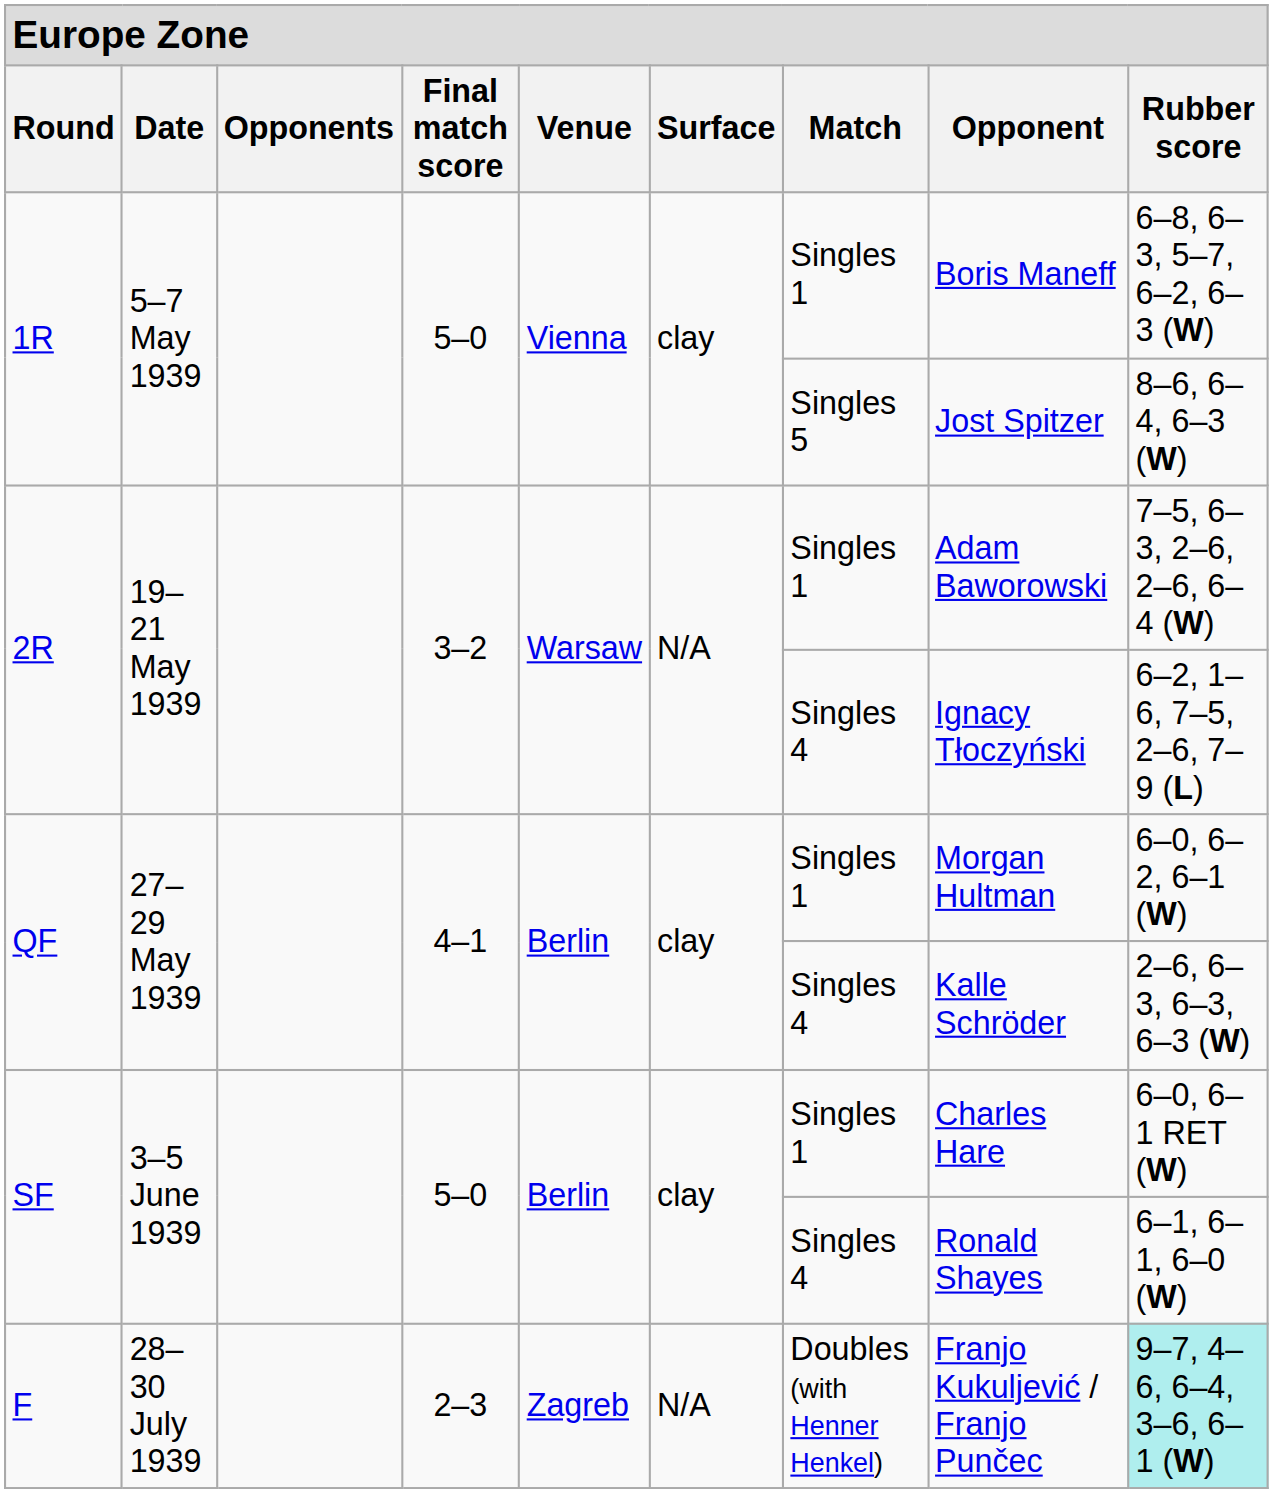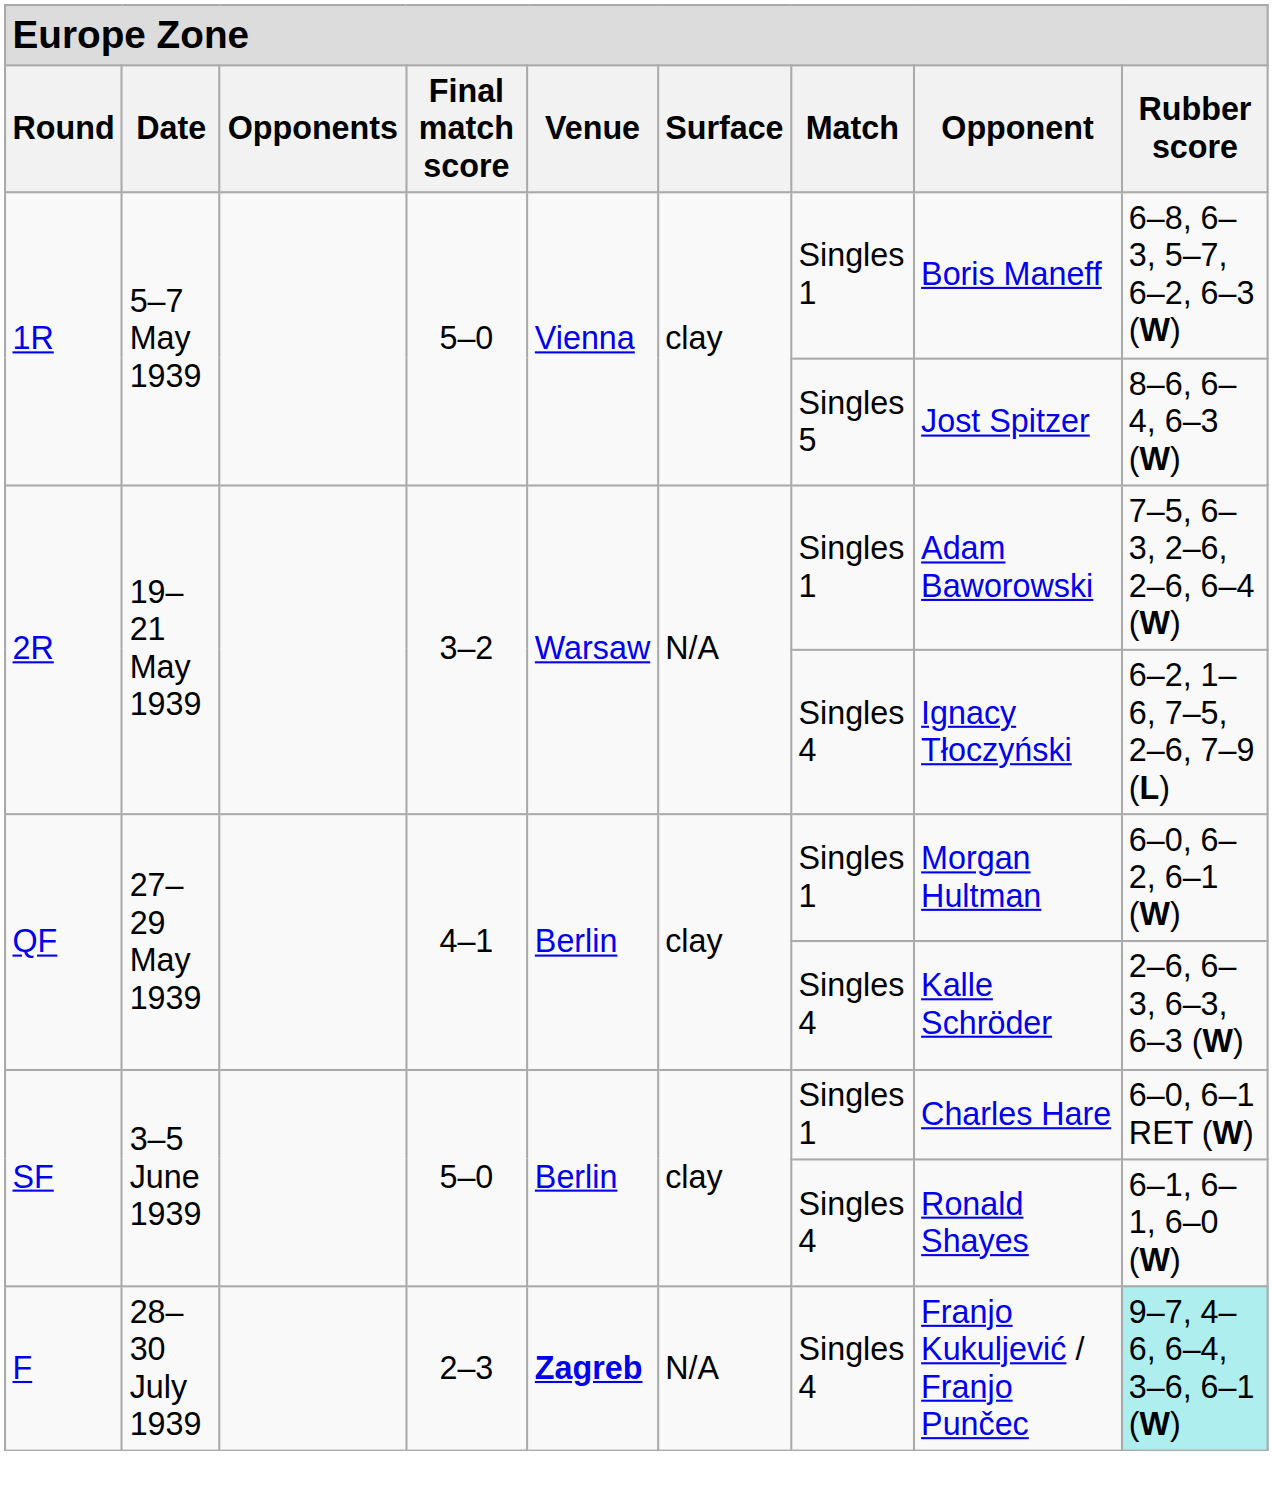F | column 5: normal -> bold
F | column 7: Doubles (with Henner Henkel) -> Singles 4
